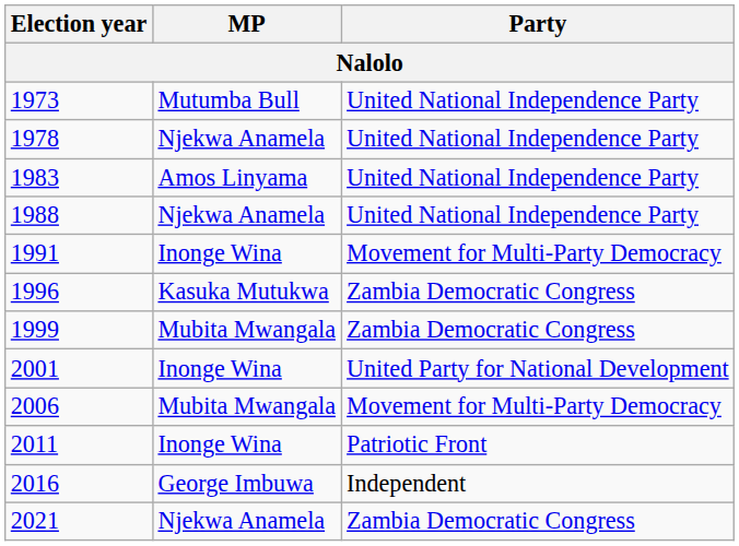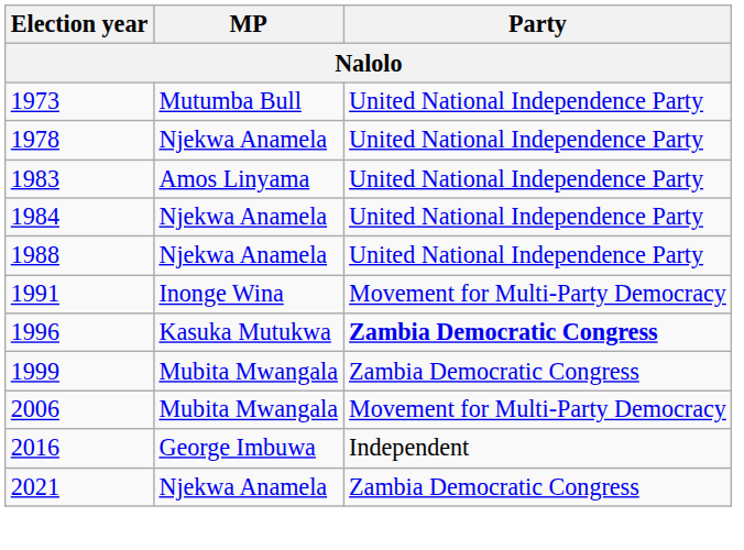+ row: 1984 | Njekwa Anamela | United National Independence Party
1996 | Party: normal -> bold
- row: 2001 | Inonge Wina | United Party for National Development
- row: 2011 | Inonge Wina | Patriotic Front
